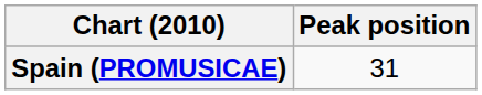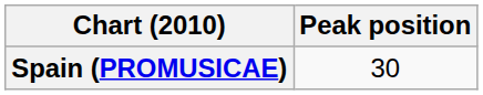Spain (PROMUSICAE) | Peak position: 31 -> 30
